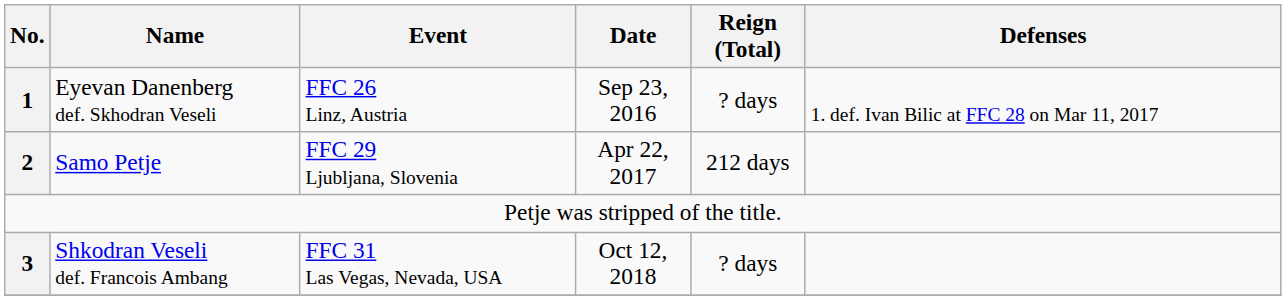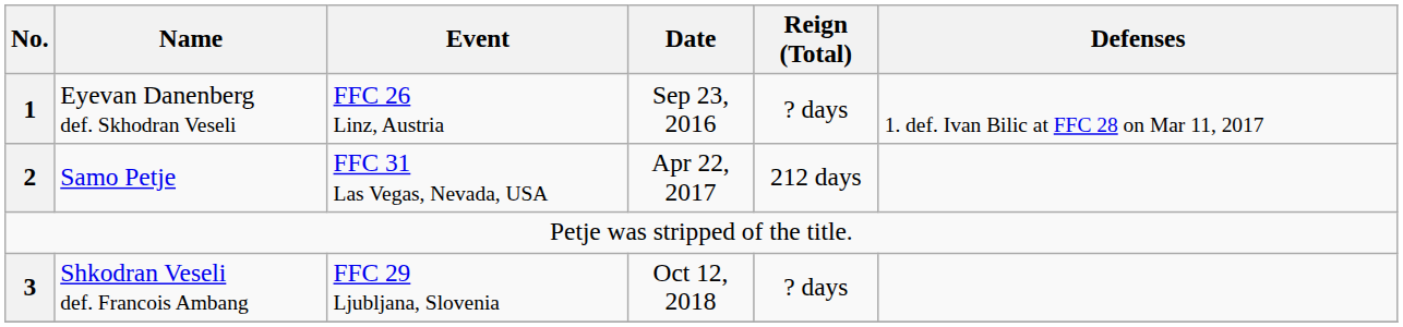Samo Petje | Event: FFC 29 Ljubljana, Slovenia -> FFC 31 Las Vegas, Nevada, USA
Shkodran Veseli def. Francois Ambang | Event: FFC 31 Las Vegas, Nevada, USA -> FFC 29 Ljubljana, Slovenia
